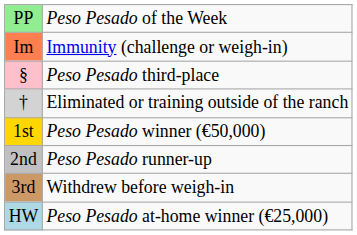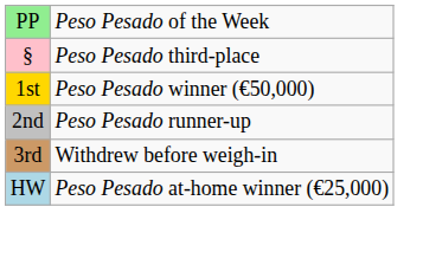- row: Im | Immunity (challenge or weigh-in)
- row: † | Eliminated or training outside of the ranch
